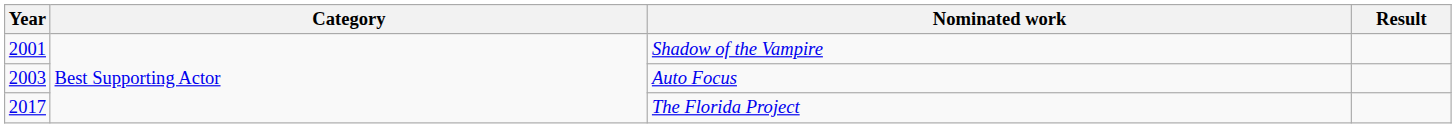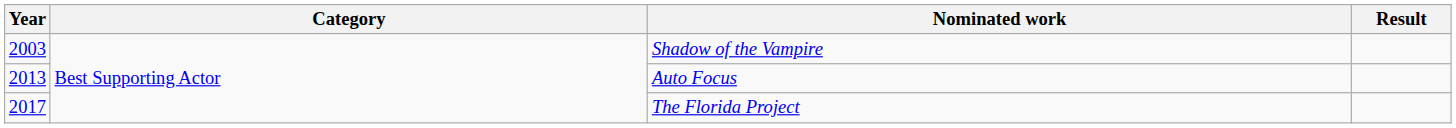Shadow of the Vampire | Year: 2001 -> 2003
Auto Focus | Year: 2003 -> 2013
